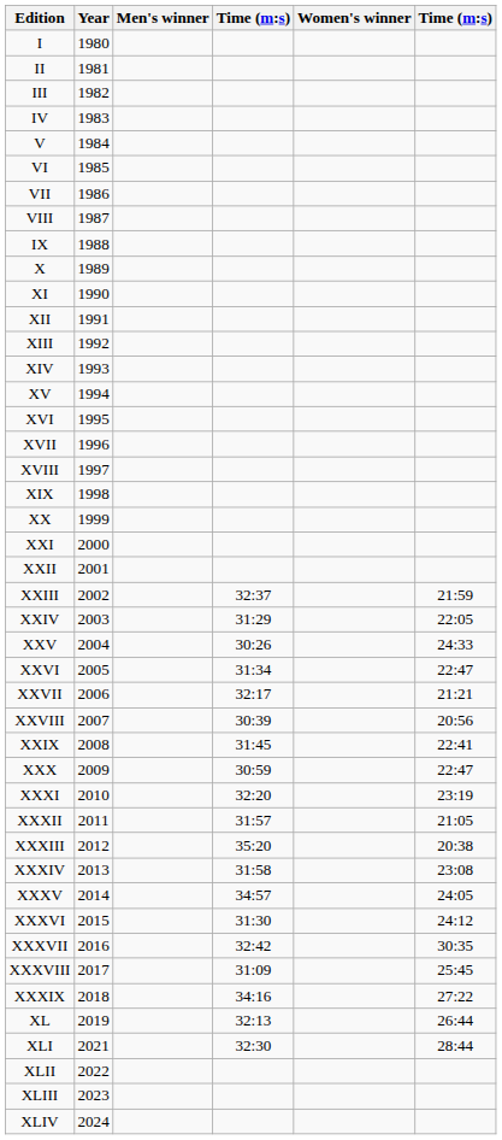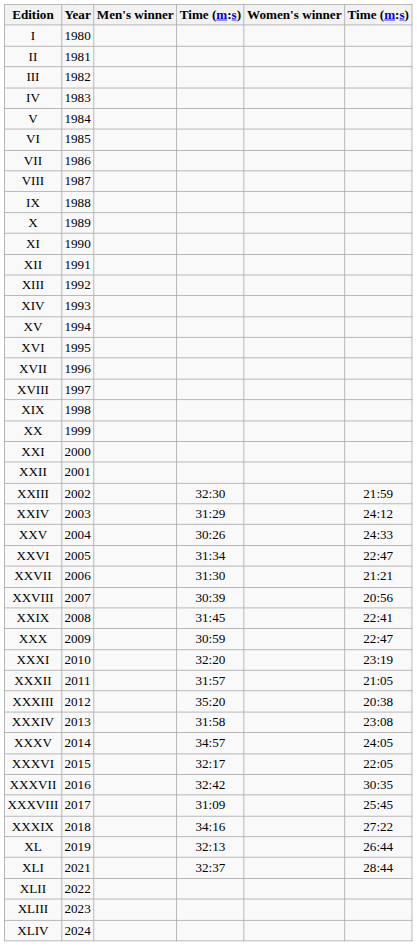XXIII | column 4: 32:37 -> 32:30
XXIV | column 6: 22:05 -> 24:12
XXVII | column 4: 32:17 -> 31:30
XXXVI | column 4: 31:30 -> 32:17
XXXVI | column 6: 24:12 -> 22:05
XLI | column 4: 32:30 -> 32:37
